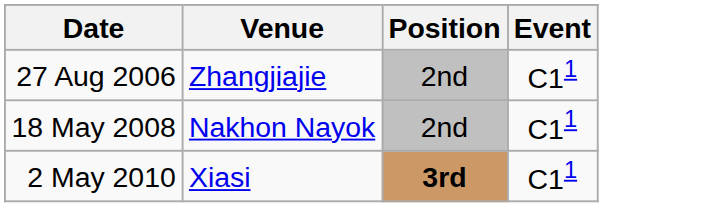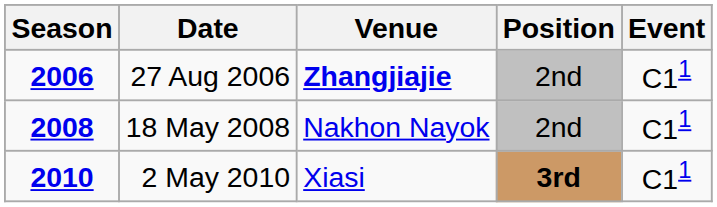+ column: Season | 2006 | 2008 | 2010
27 Aug 2006 | Venue: normal -> bold
